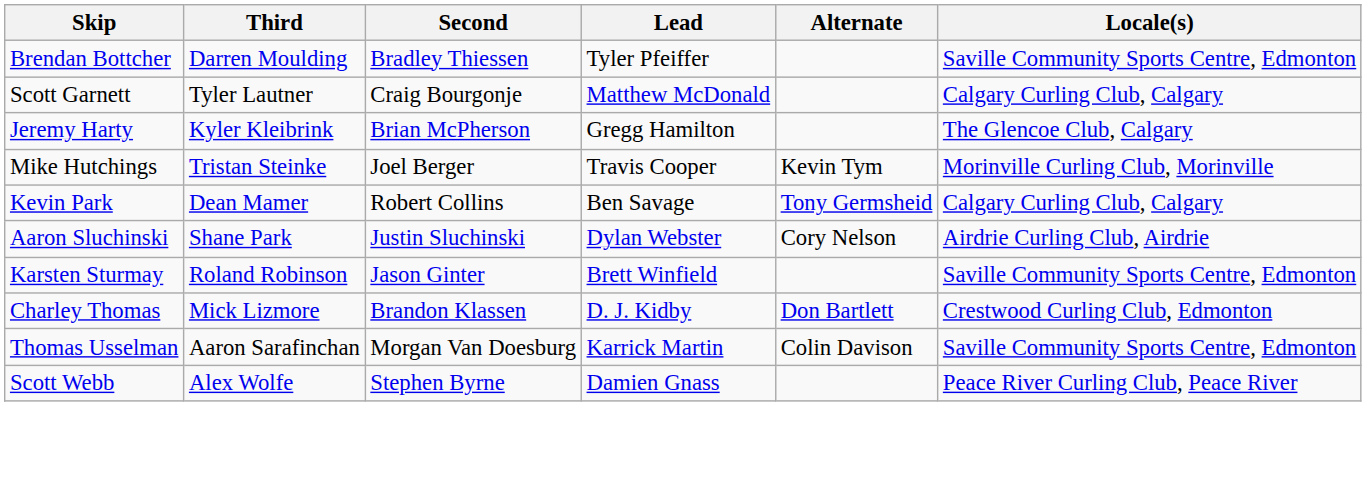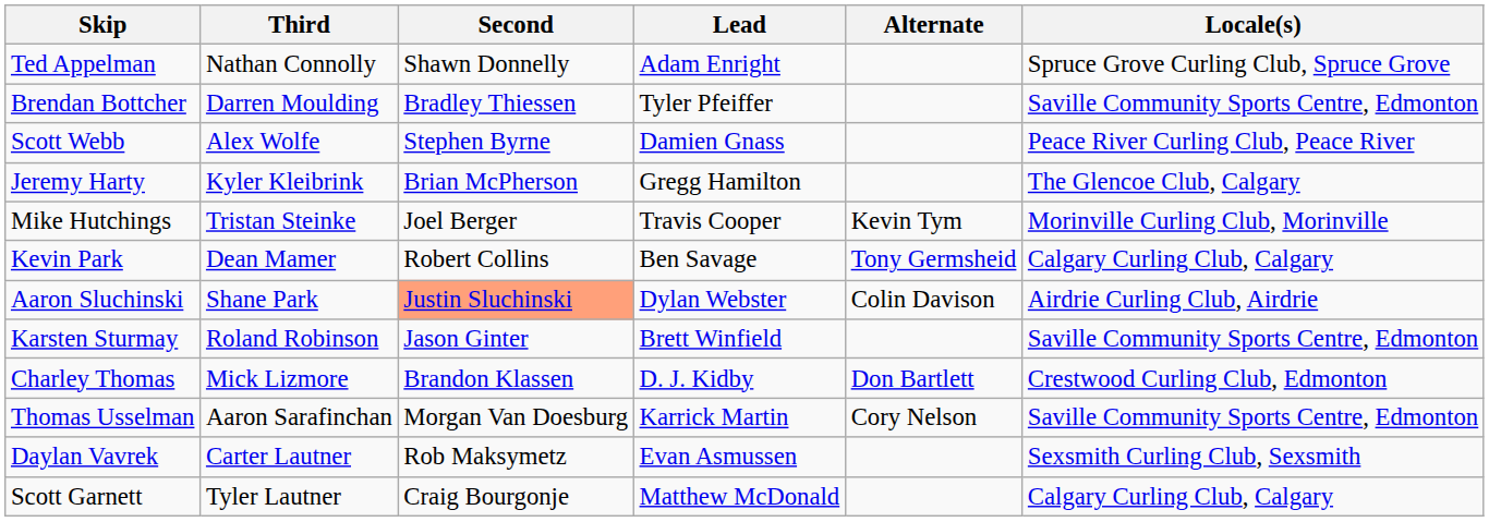+ row: Ted Appelman | Nathan Connolly | Shawn Donnelly | Adam Enright | Spruce Grove Curling Club, Spruce Grove
rows swapped: Scott Garnett <-> Scott Webb
Aaron Sluchinski | Second: no background -> lightsalmon background
Aaron Sluchinski | Alternate: Cory Nelson -> Colin Davison
Thomas Usselman | Alternate: Colin Davison -> Cory Nelson
+ row: Daylan Vavrek | Carter Lautner | Rob Maksymetz | Evan Asmussen | Sexsmith Curling Club, Sexsmith
